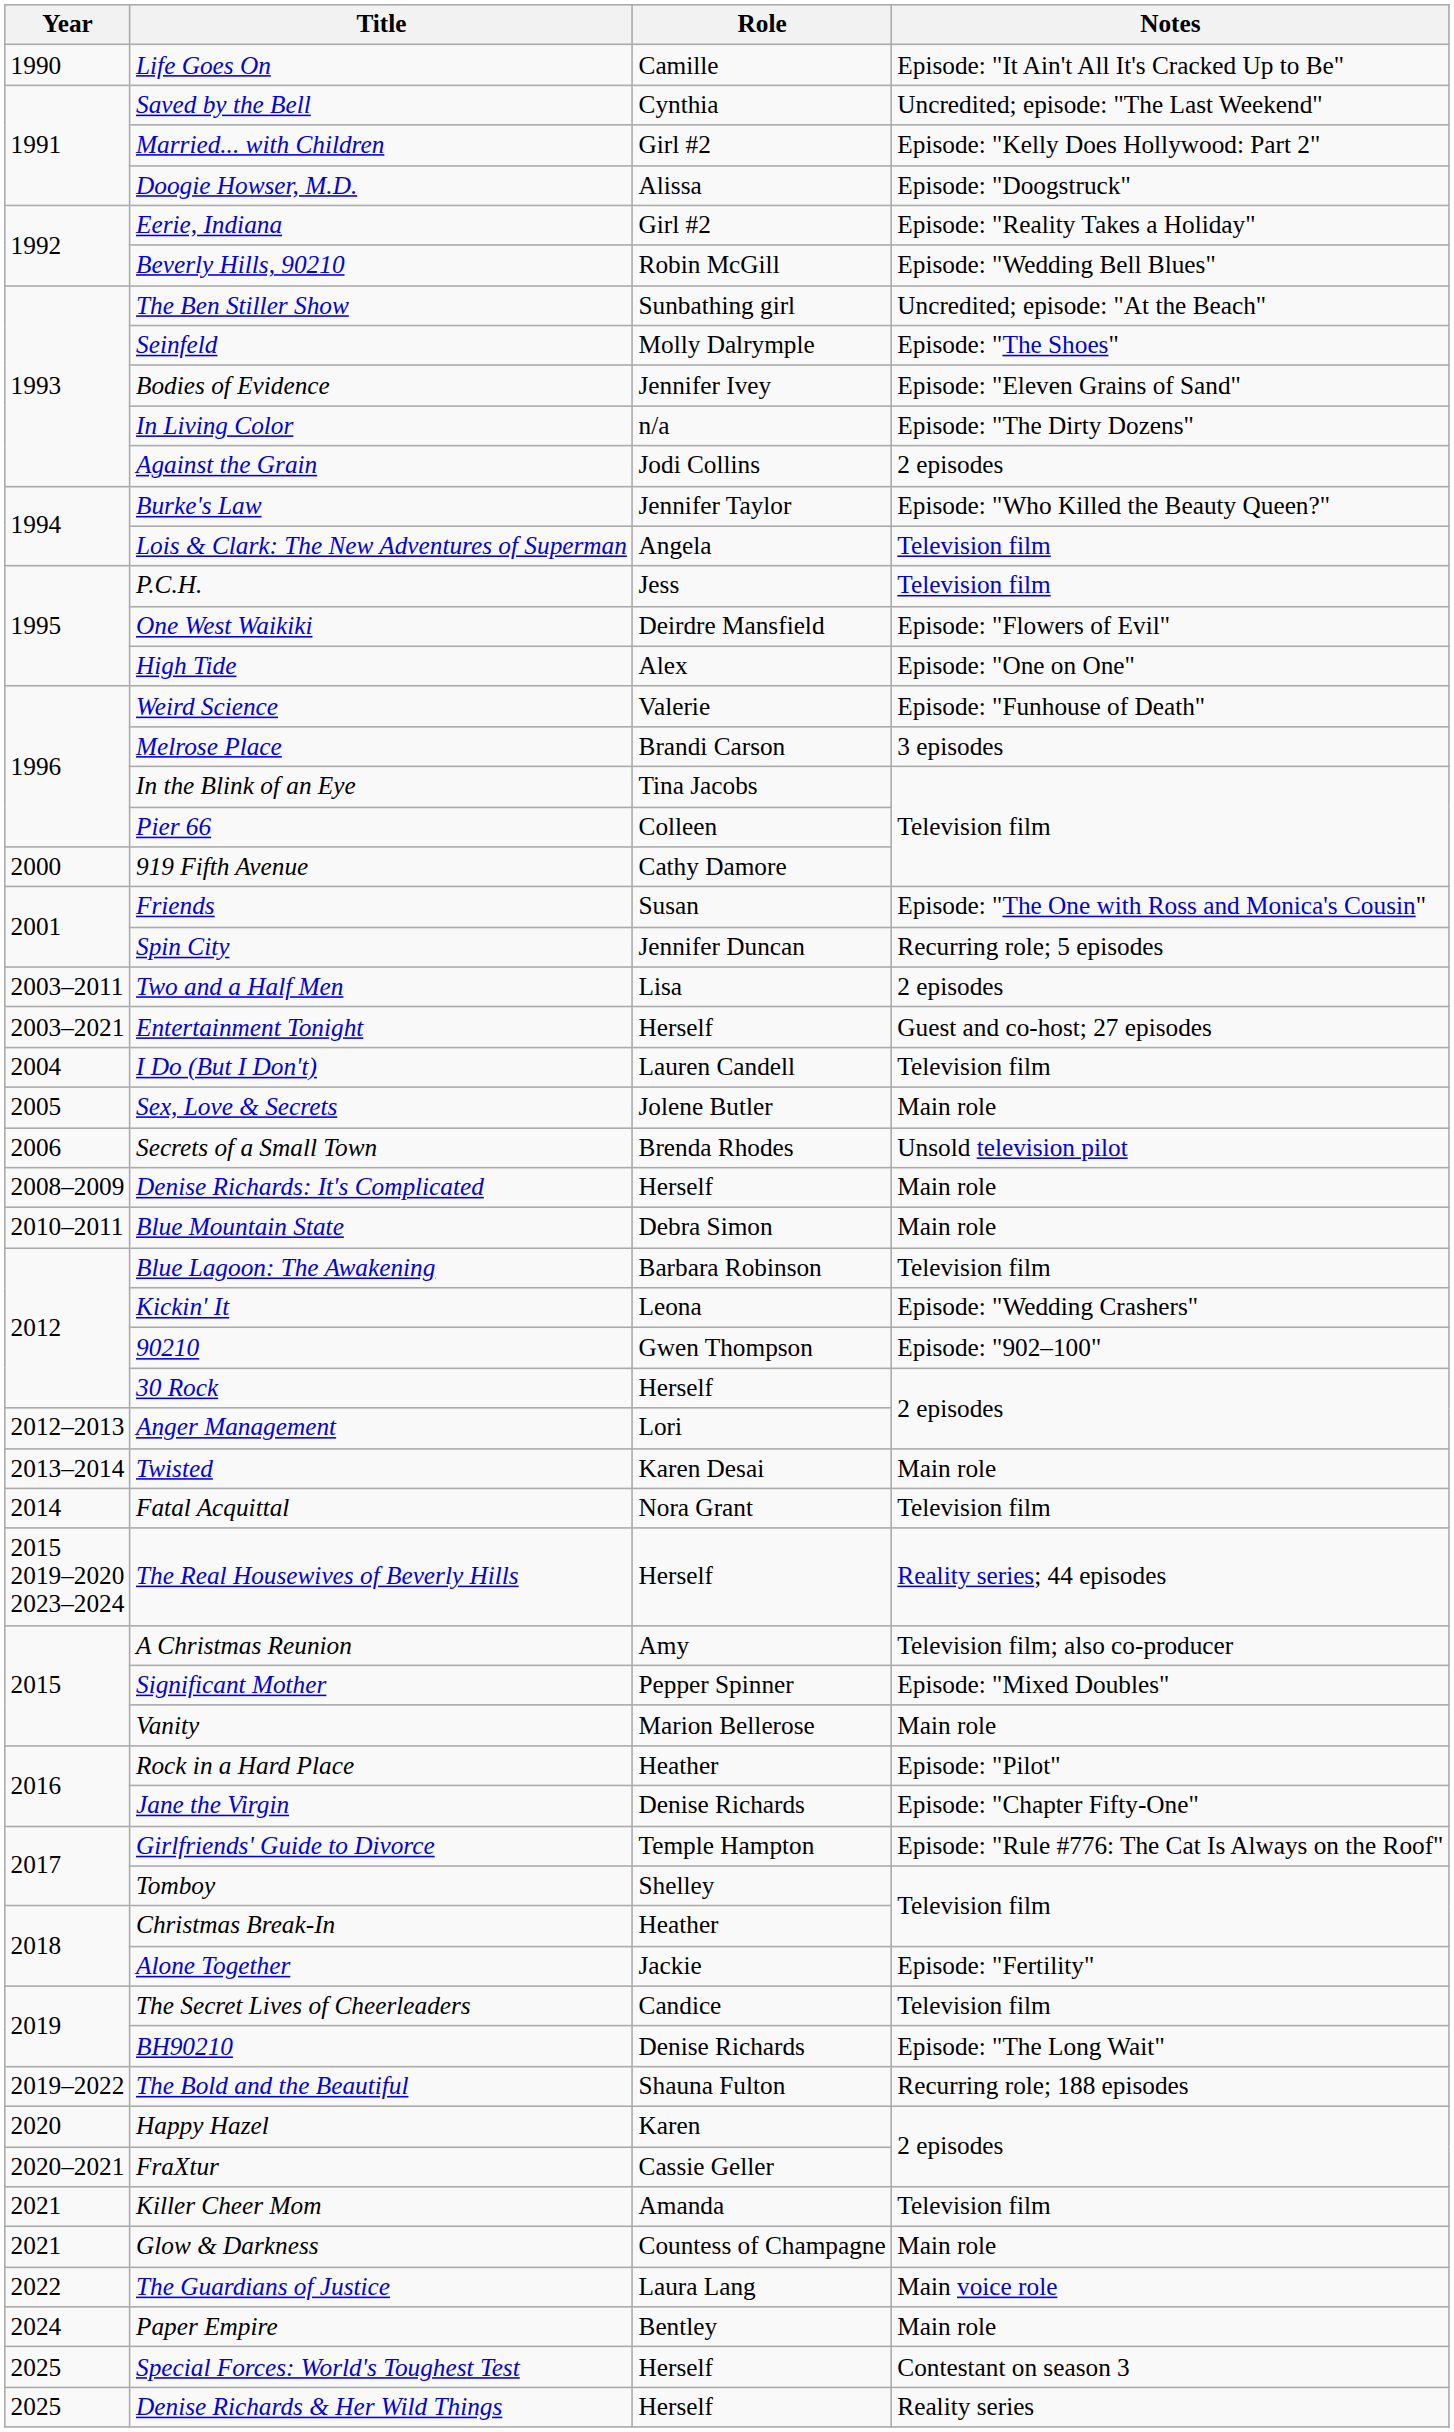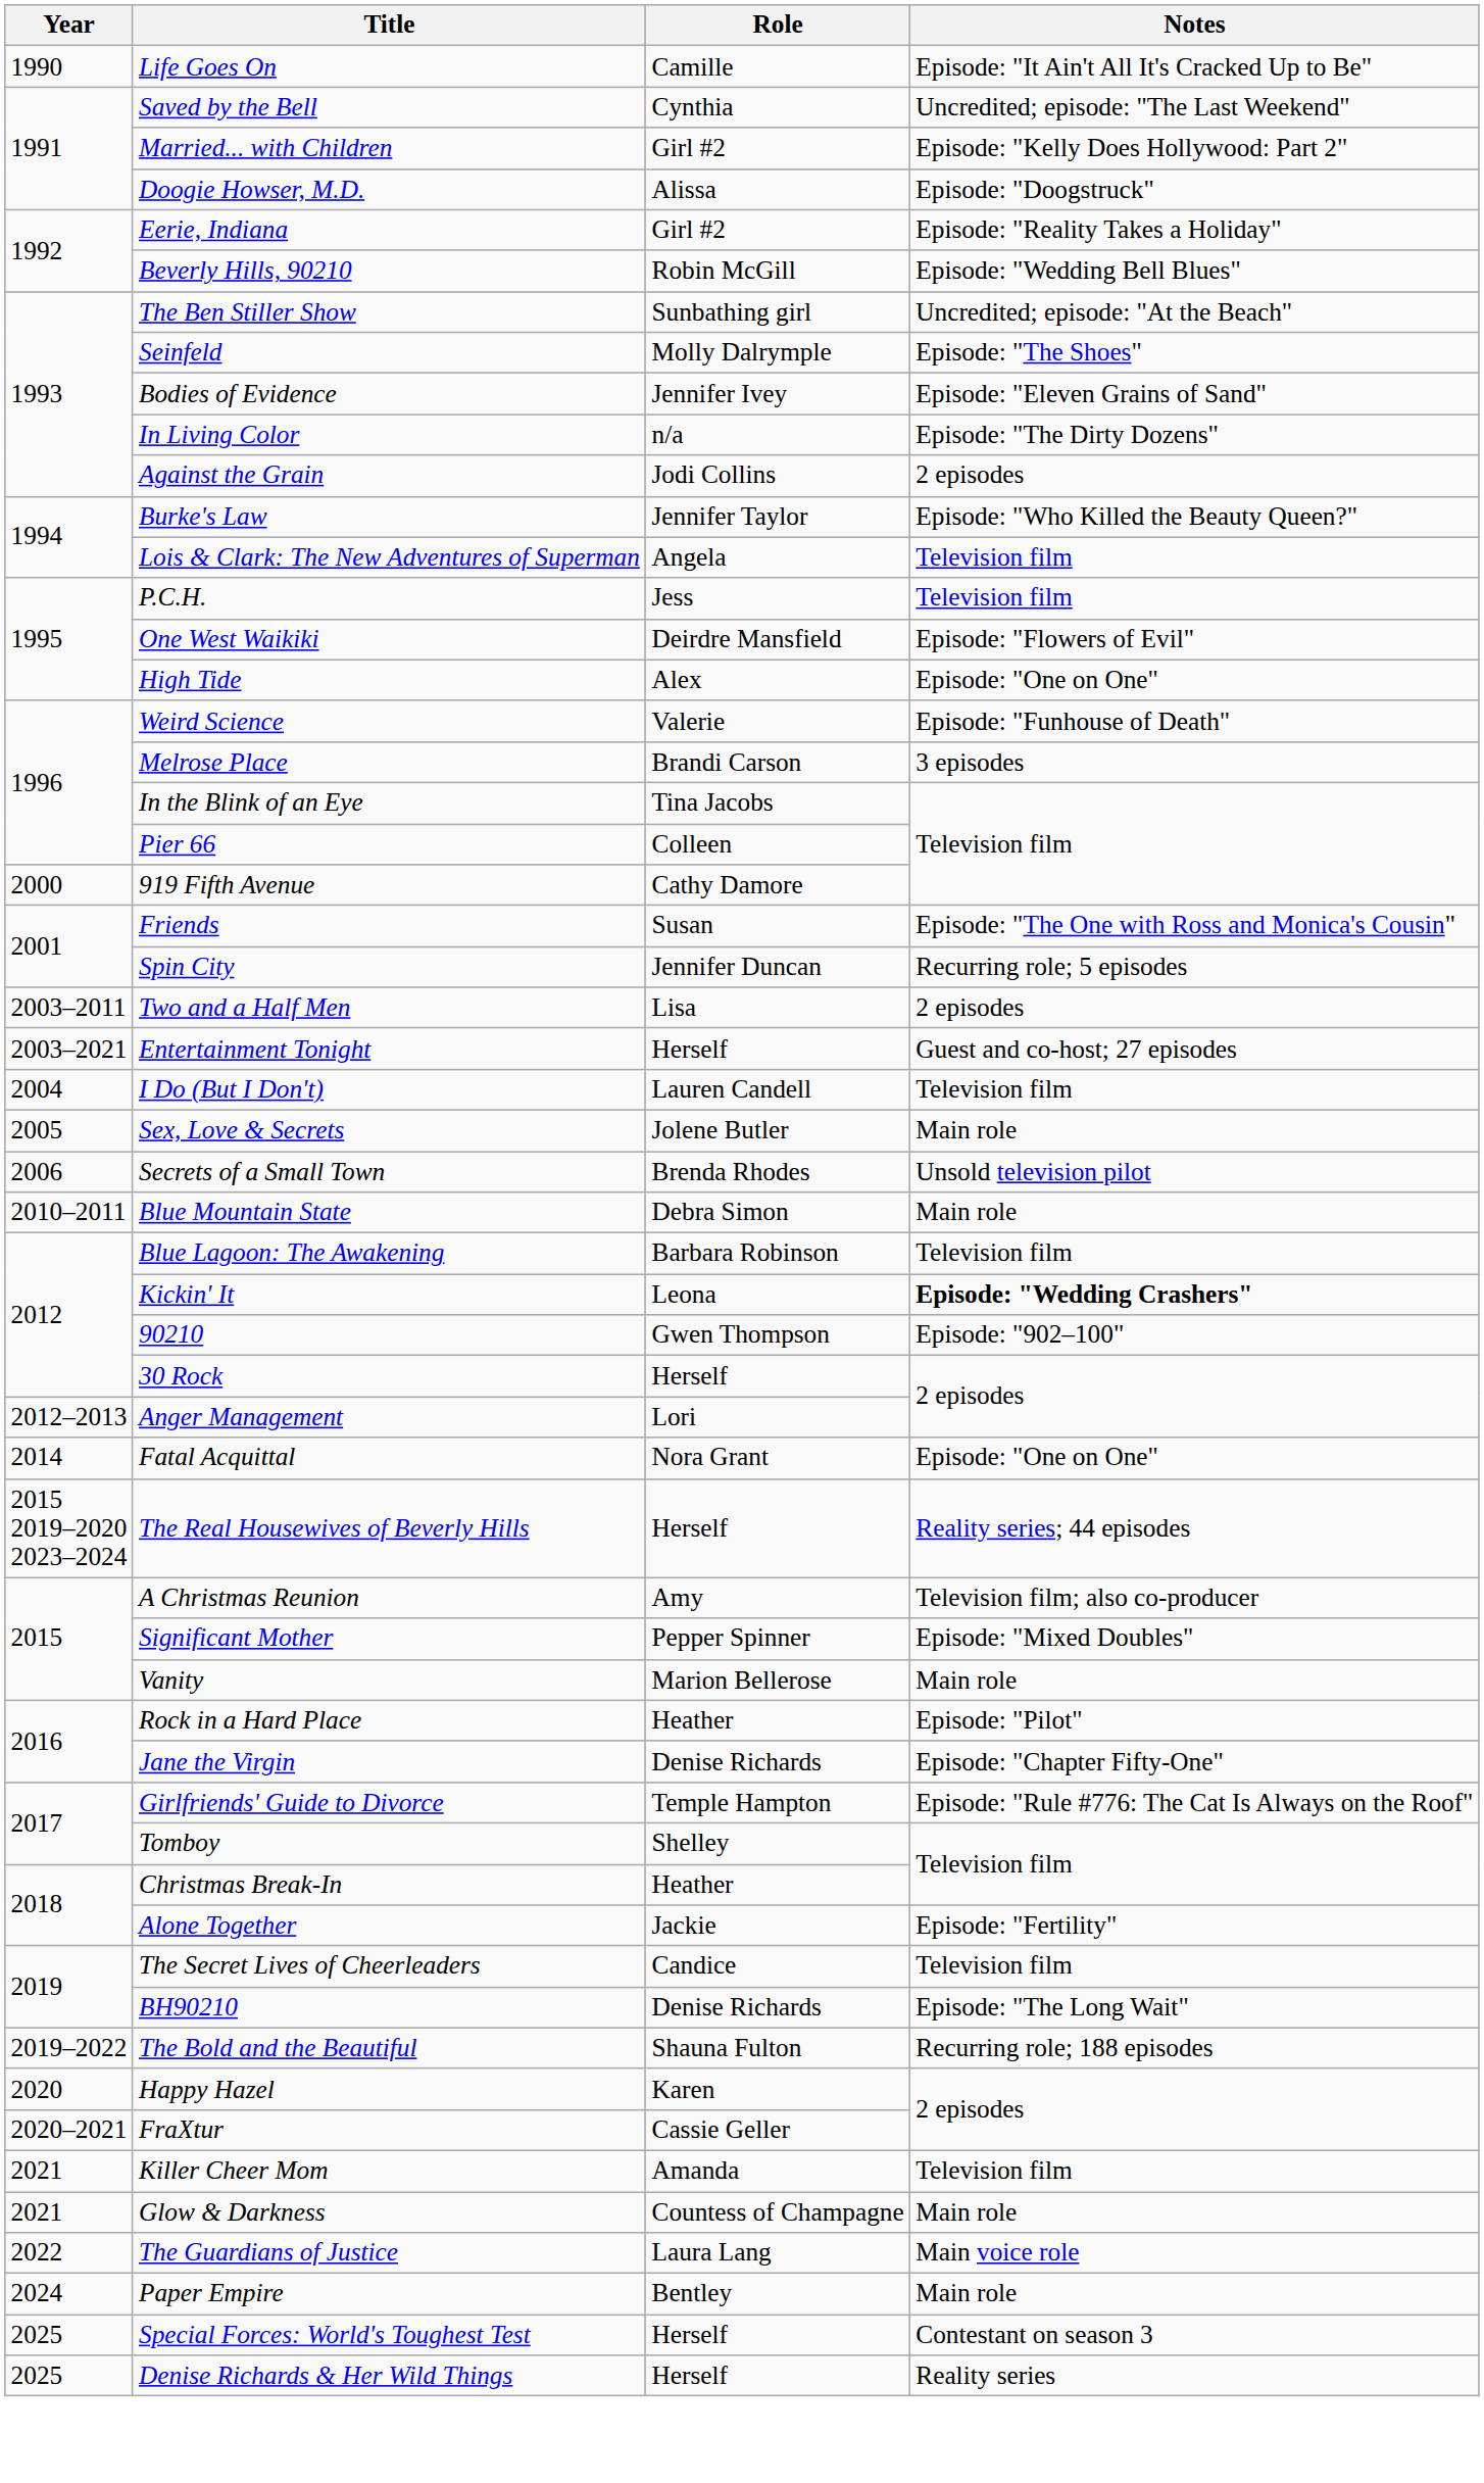- row: 2008–2009 | Denise Richards: It's Complicated | Herself | Main role
Kickin' It | Notes: normal -> bold
- row: 2013–2014 | Twisted | Karen Desai | Main role
Fatal Acquittal | Notes: Television film -> Episode: "One on One"
